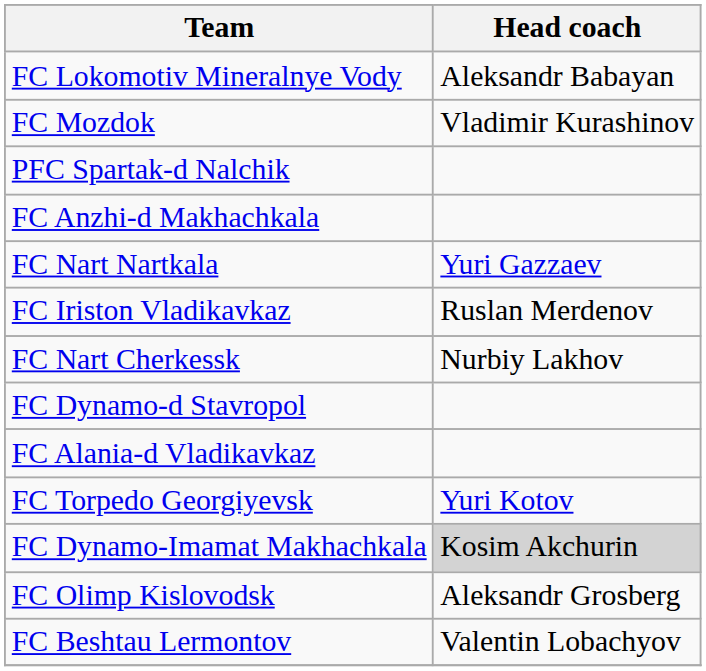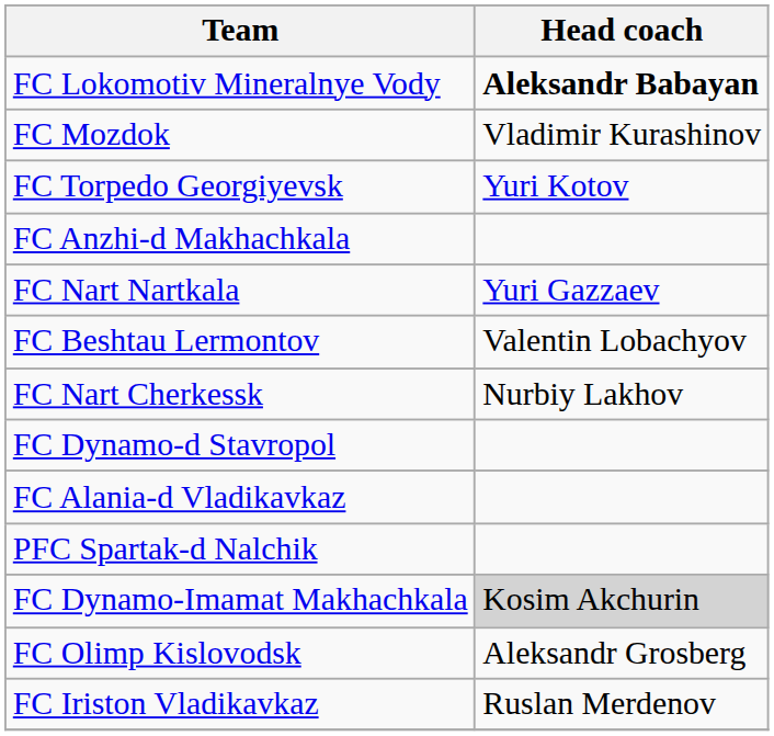FC Lokomotiv Mineralnye Vody | Head coach: normal -> bold
rows swapped: FC Torpedo Georgiyevsk <-> PFC Spartak-d Nalchik
rows swapped: FC Iriston Vladikavkaz <-> FC Beshtau Lermontov
